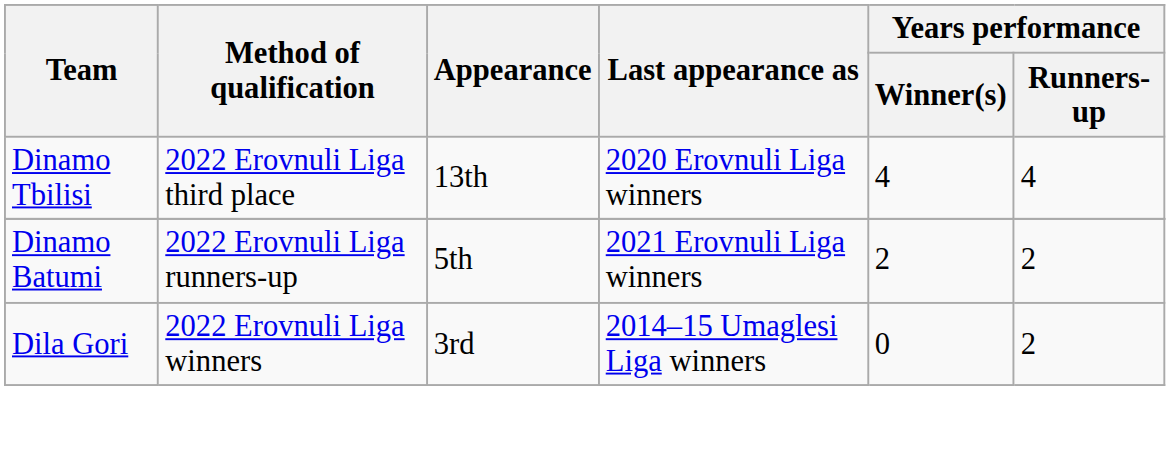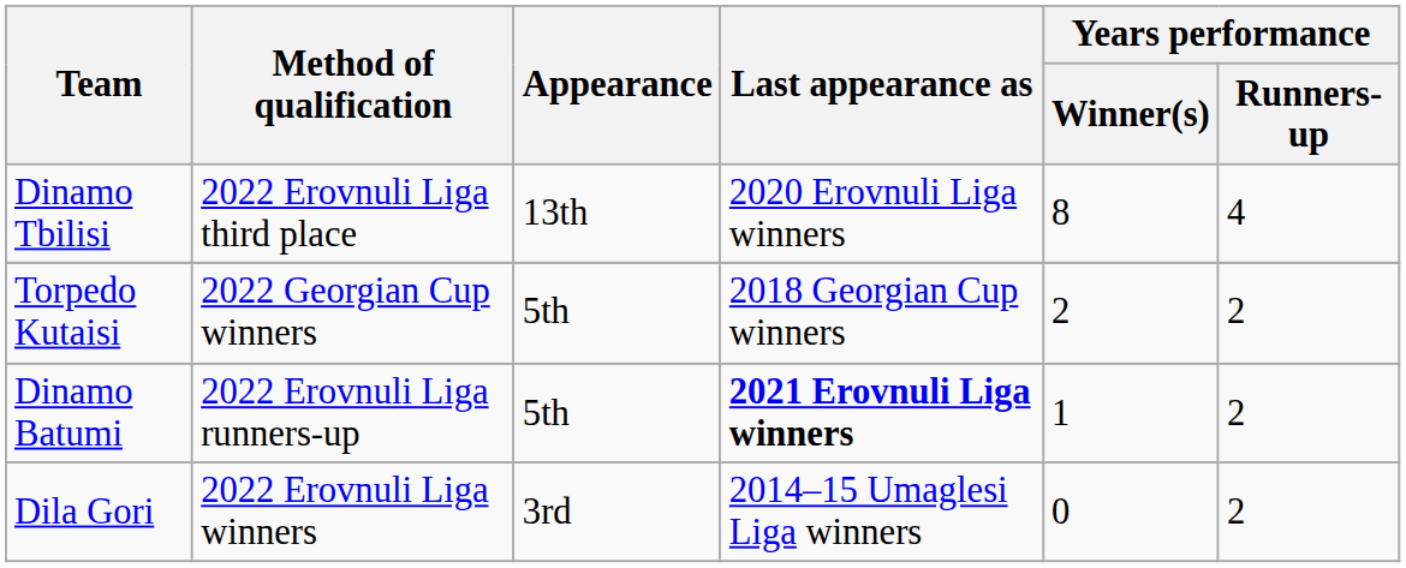Dinamo Tbilisi | Years performance / Winner(s): 4 -> 8
+ row: Torpedo Kutaisi | 2022 Georgian Cup winners | 5th | 2018 Georgian Cup winners | 2 | 2
Dinamo Batumi | Last appearance as: normal -> bold
Dinamo Batumi | Years performance / Winner(s): 2 -> 1
